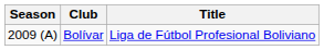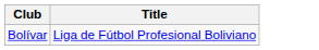- column: Season | 2009 (A)
